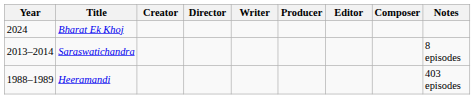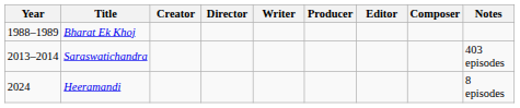Bharat Ek Khoj | Year: 2024 -> 1988–1989
Saraswatichandra | Notes: 8 episodes -> 403 episodes
Heeramandi | Year: 1988–1989 -> 2024
Heeramandi | Notes: 403 episodes -> 8 episodes
